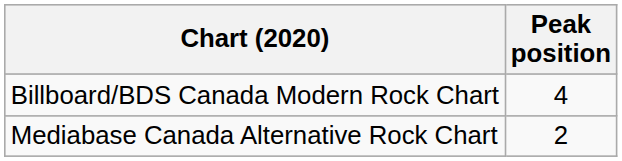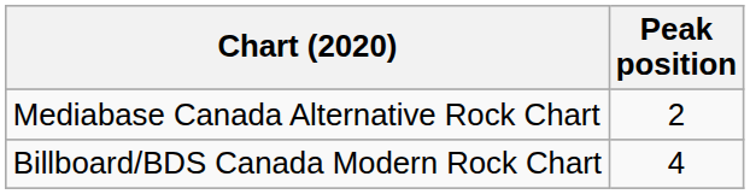rows swapped: Mediabase Canada Alternative Rock Chart <-> Billboard/BDS Canada Modern Rock Chart
